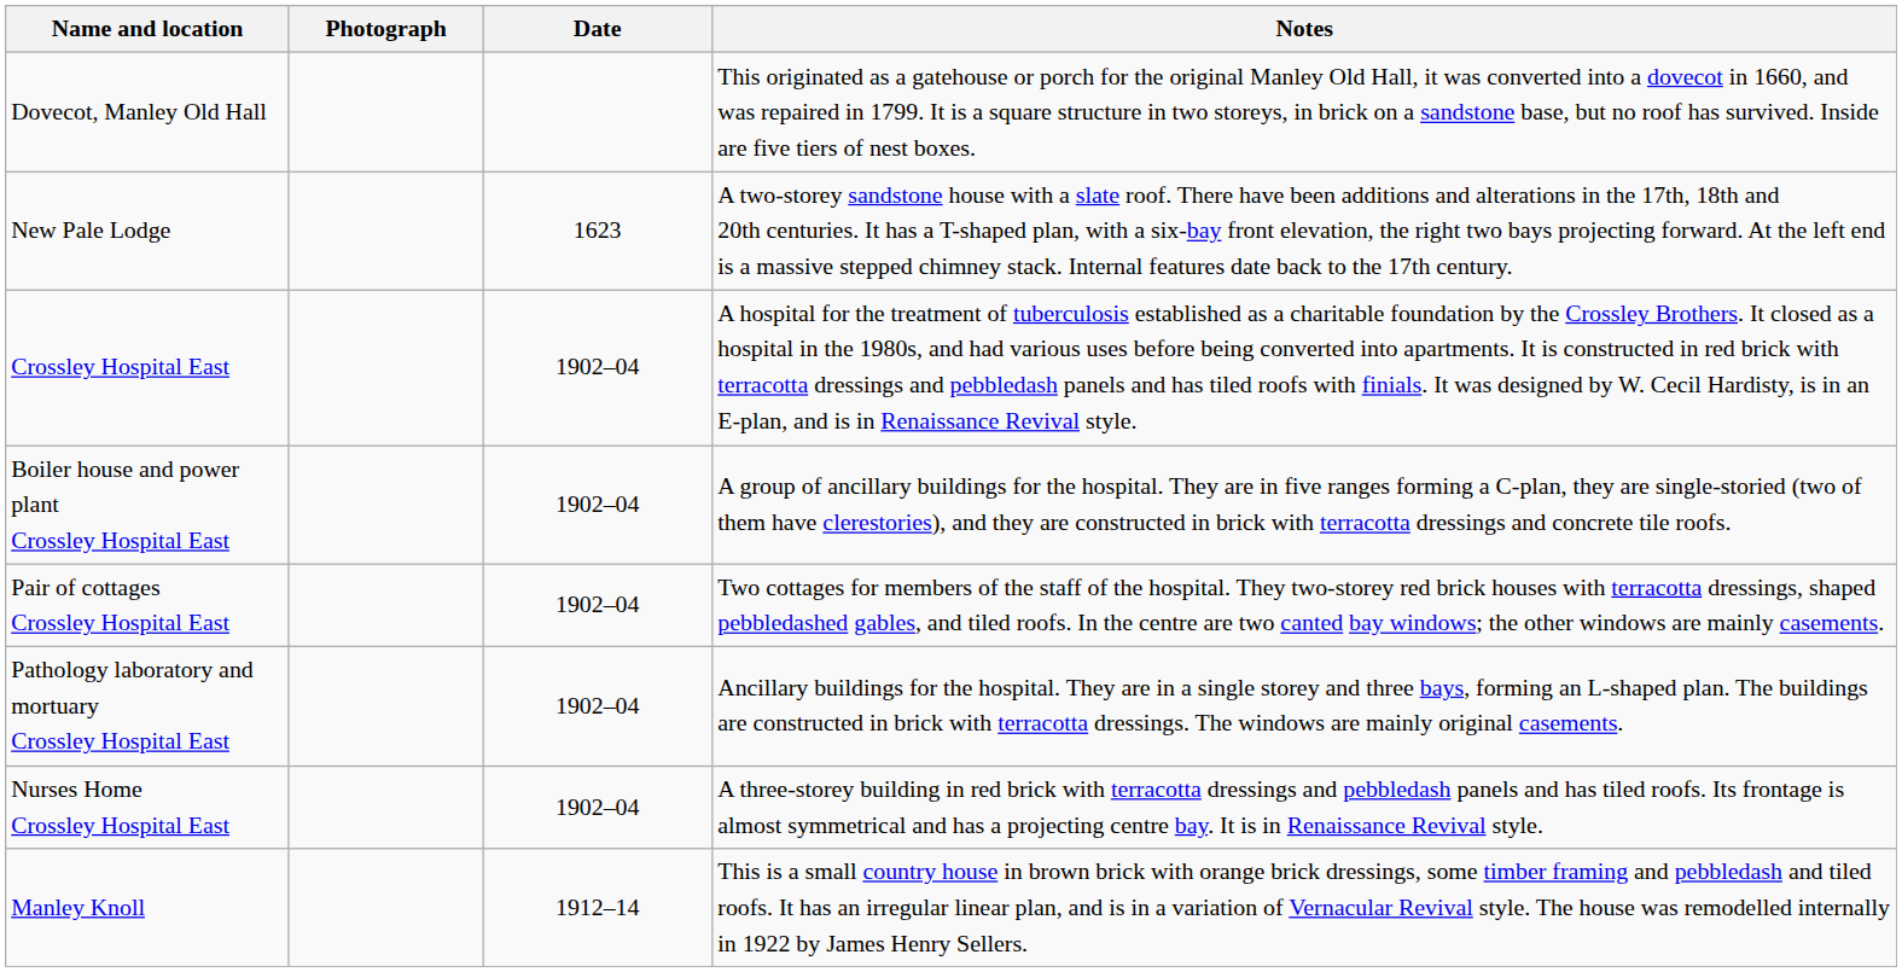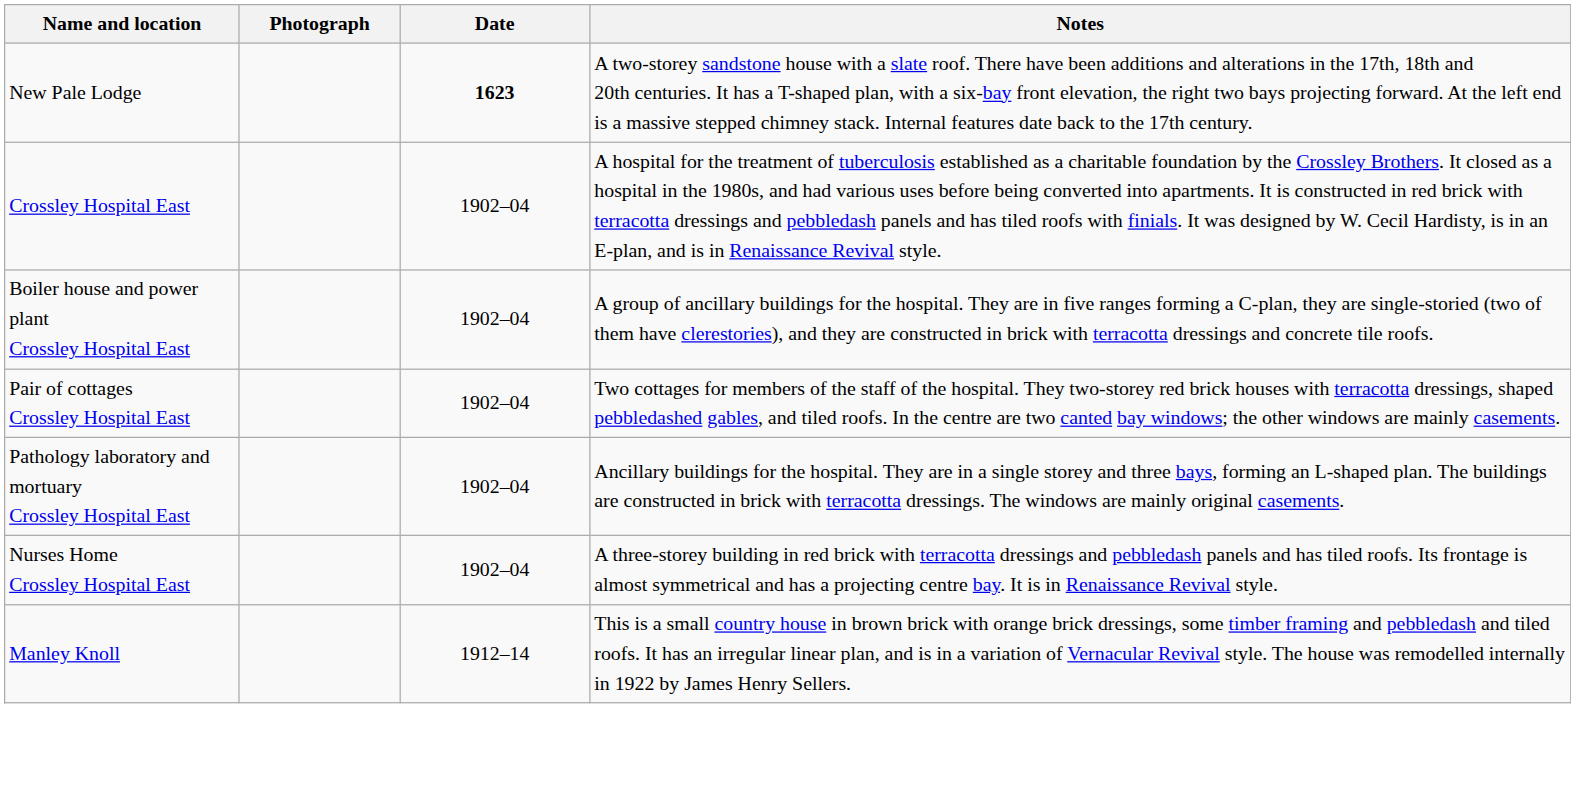- row: Dovecot, Manley Old Hall | This originated as a gatehouse or porch for the original Manley Old Hall, it was converted into a dovecot in 1660, and was repaired in 1799. It is a square structure in two storeys, in brick on a sandstone base, but no roof has survived. Inside are five tiers of nest boxes.
New Pale Lodge | Date: normal -> bold
